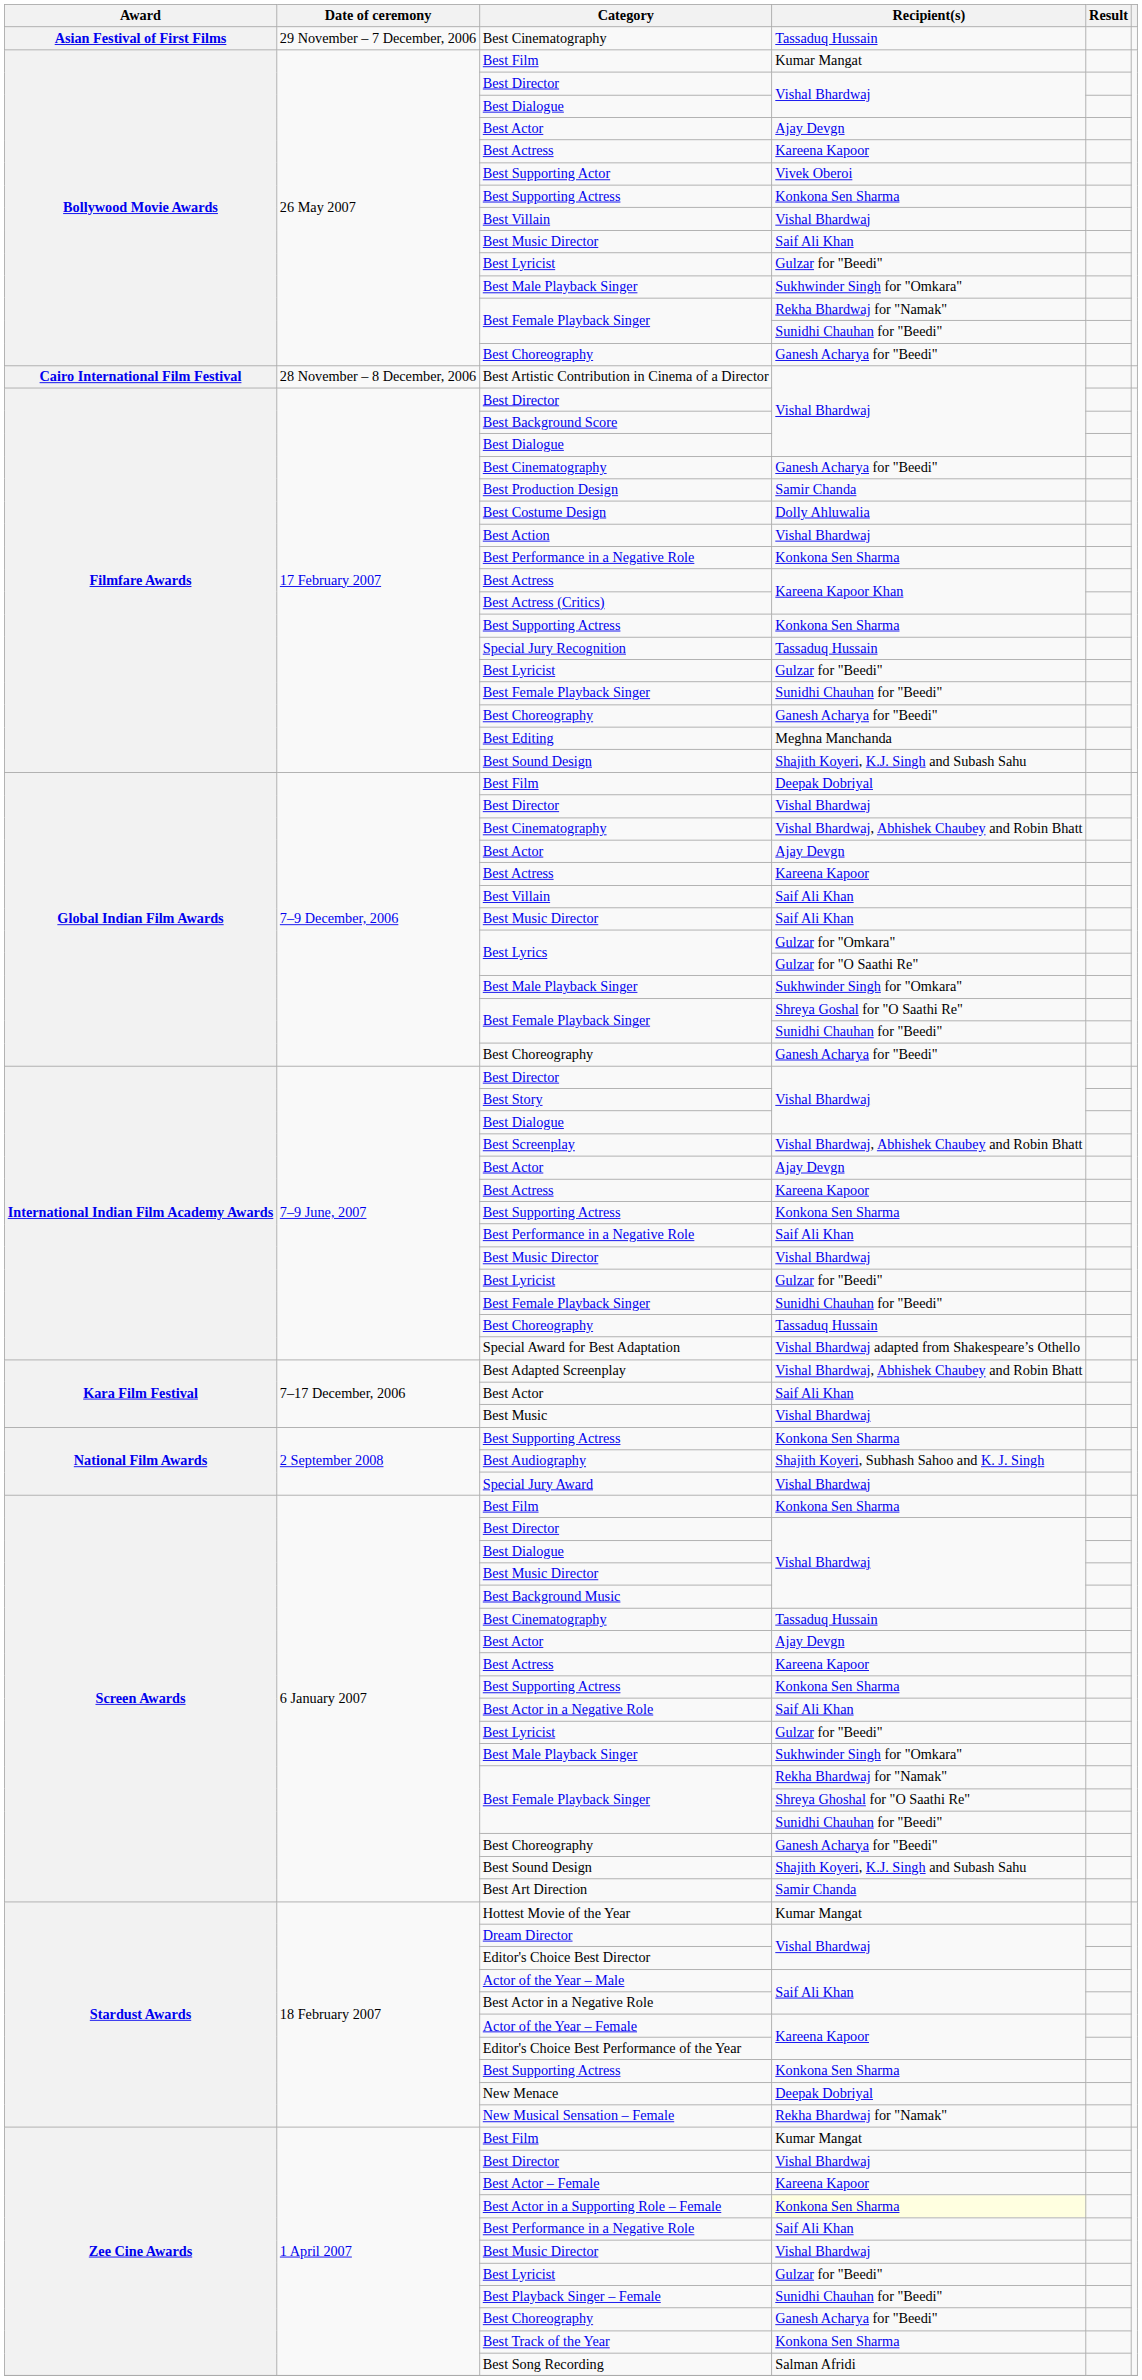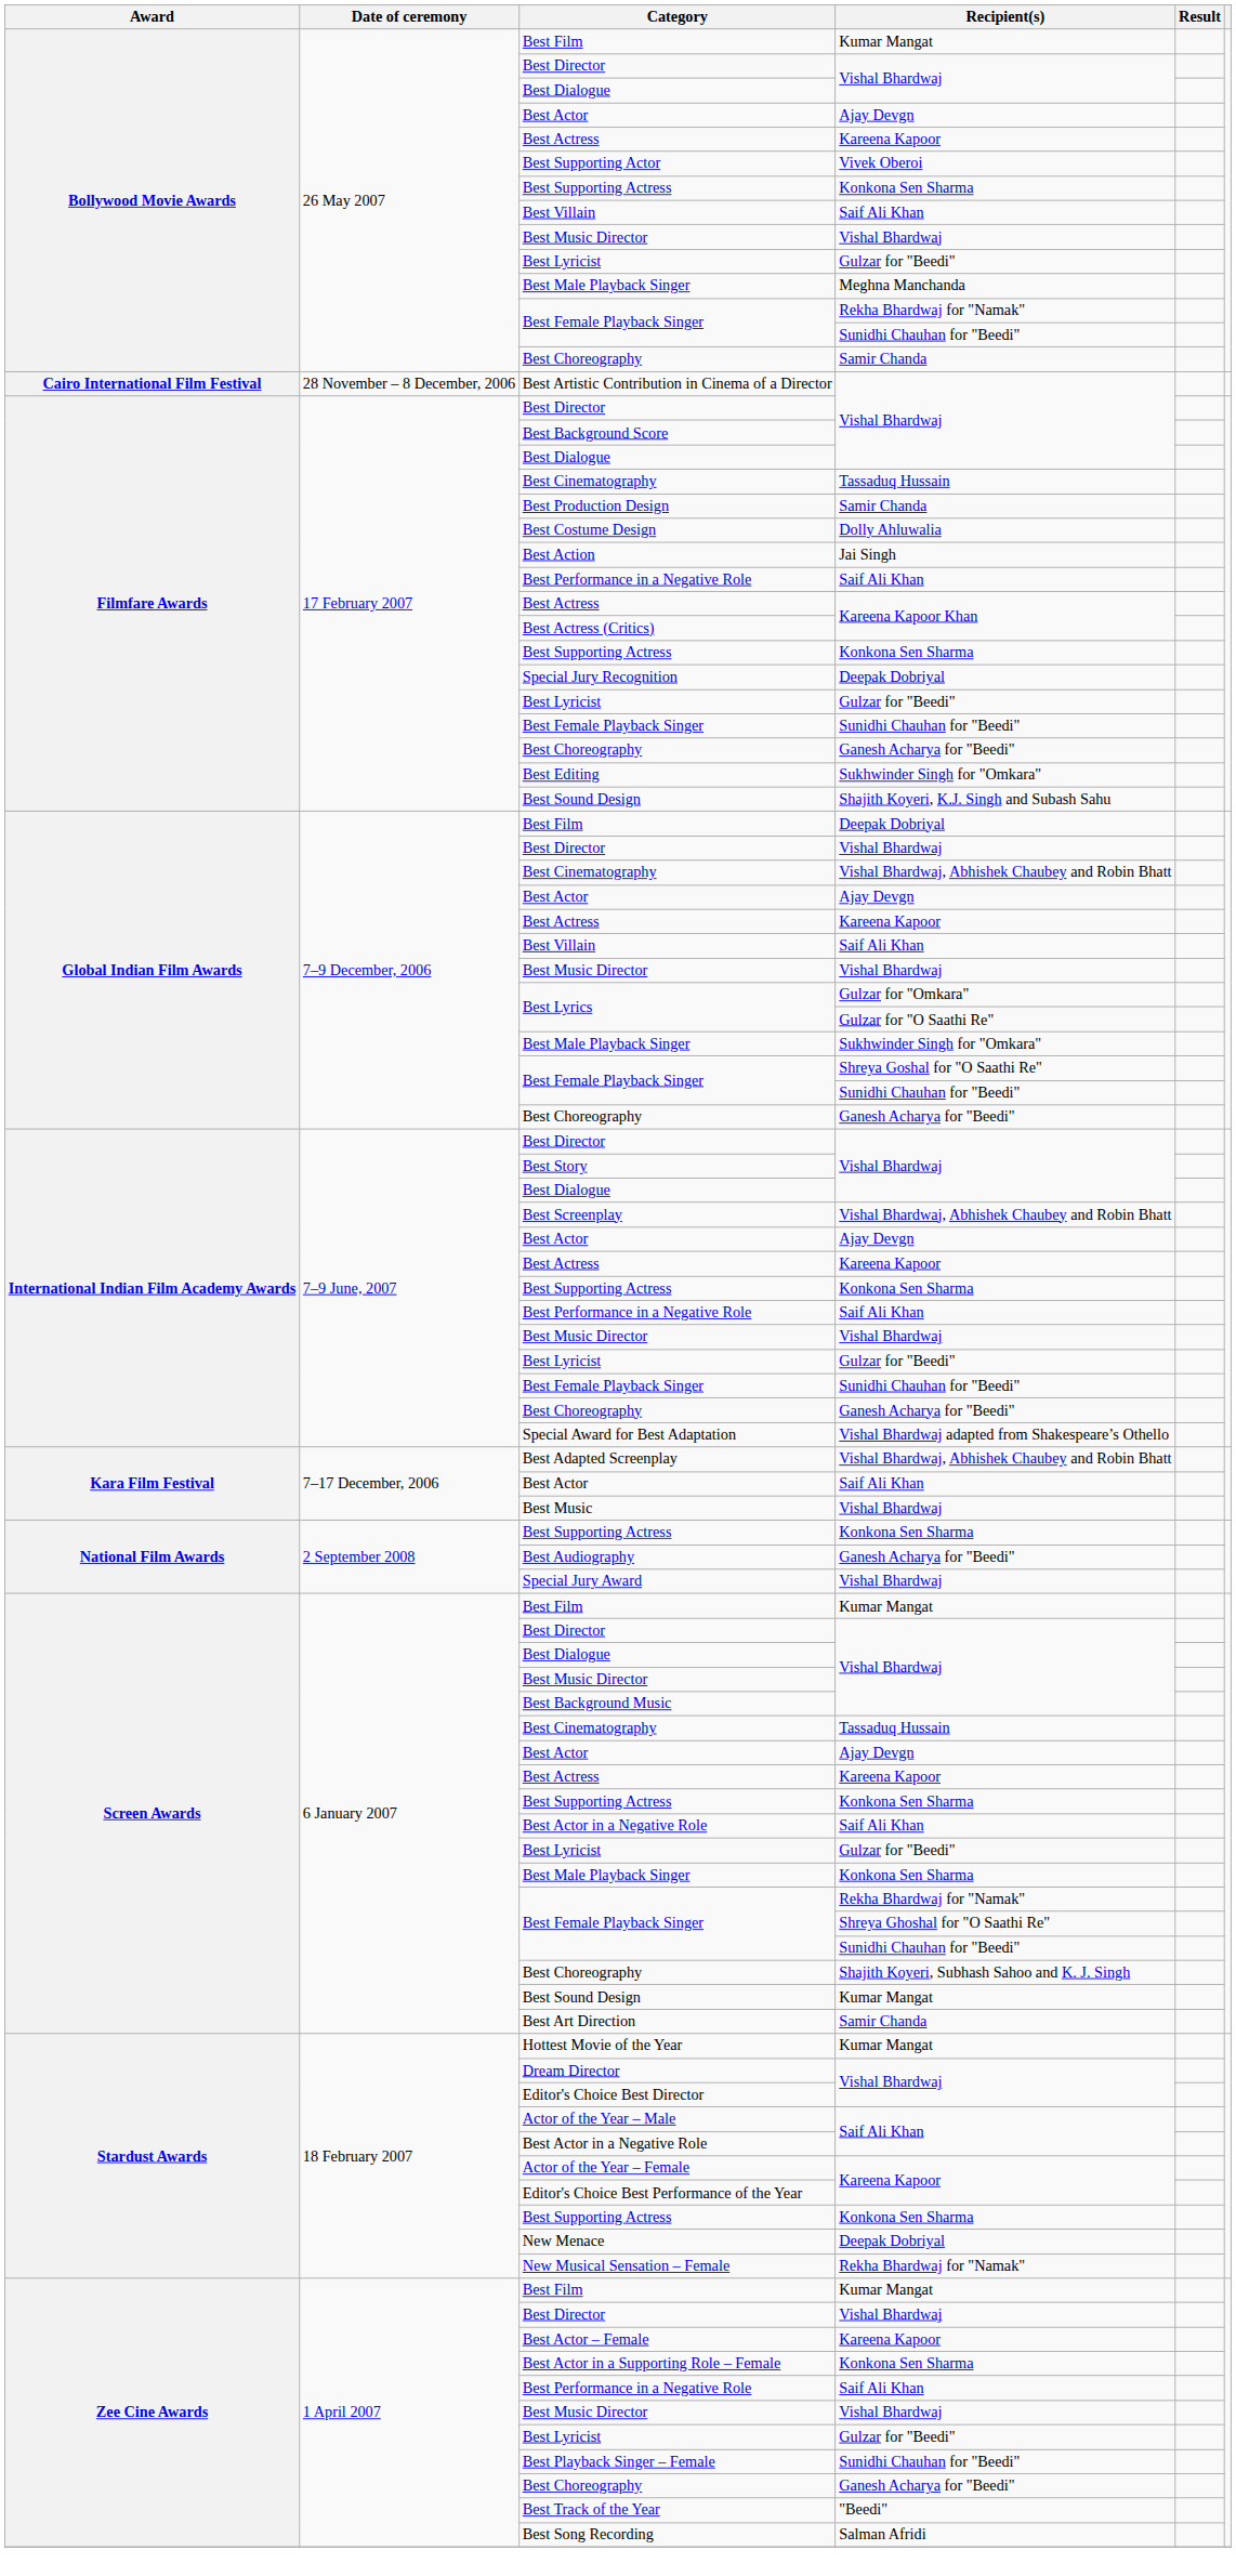- row: Asian Festival of First Films | 29 November – 7 December, 2006 | Best Cinematography | Tassaduq Hussain
Bollywood Movie Awards / Best Villain | Recipient(s): Vishal Bhardwaj -> Saif Ali Khan
Bollywood Movie Awards / Best Music Director | Recipient(s): Saif Ali Khan -> Vishal Bhardwaj
Bollywood Movie Awards / Best Male Playback Singer | Recipient(s): Sukhwinder Singh for "Omkara" -> Meghna Manchanda
Bollywood Movie Awards / Best Choreography | Recipient(s): Ganesh Acharya for "Beedi" -> Samir Chanda
Filmfare Awards / Best Cinematography | Recipient(s): Ganesh Acharya for "Beedi" -> Tassaduq Hussain
Best Action | Recipient(s): Vishal Bhardwaj -> Jai Singh
Filmfare Awards / Best Performance in a Negative Role | Recipient(s): Konkona Sen Sharma -> Saif Ali Khan
Special Jury Recognition | Recipient(s): Tassaduq Hussain -> Deepak Dobriyal
Best Editing | Recipient(s): Meghna Manchanda -> Sukhwinder Singh for "Omkara"
Global Indian Film Awards / Best Music Director | Recipient(s): Saif Ali Khan -> Vishal Bhardwaj
International Indian Film Academy Awards / Best Choreography | Recipient(s): Tassaduq Hussain -> Ganesh Acharya for "Beedi"
Best Audiography | Recipient(s): Shajith Koyeri, Subhash Sahoo and K. J. Singh -> Ganesh Acharya for "Beedi"
Screen Awards / Best Film | Recipient(s): Konkona Sen Sharma -> Kumar Mangat
Screen Awards / Best Male Playback Singer | Recipient(s): Sukhwinder Singh for "Omkara" -> Konkona Sen Sharma
Screen Awards / Best Choreography | Recipient(s): Ganesh Acharya for "Beedi" -> Shajith Koyeri, Subhash Sahoo and K. J. Singh
Screen Awards / Best Sound Design | Recipient(s): Shajith Koyeri, K.J. Singh and Subash Sahu -> Kumar Mangat
Best Actor in a Supporting Role – Female | Recipient(s): lightyellow background -> no background
Best Track of the Year | Recipient(s): Konkona Sen Sharma -> "Beedi"
